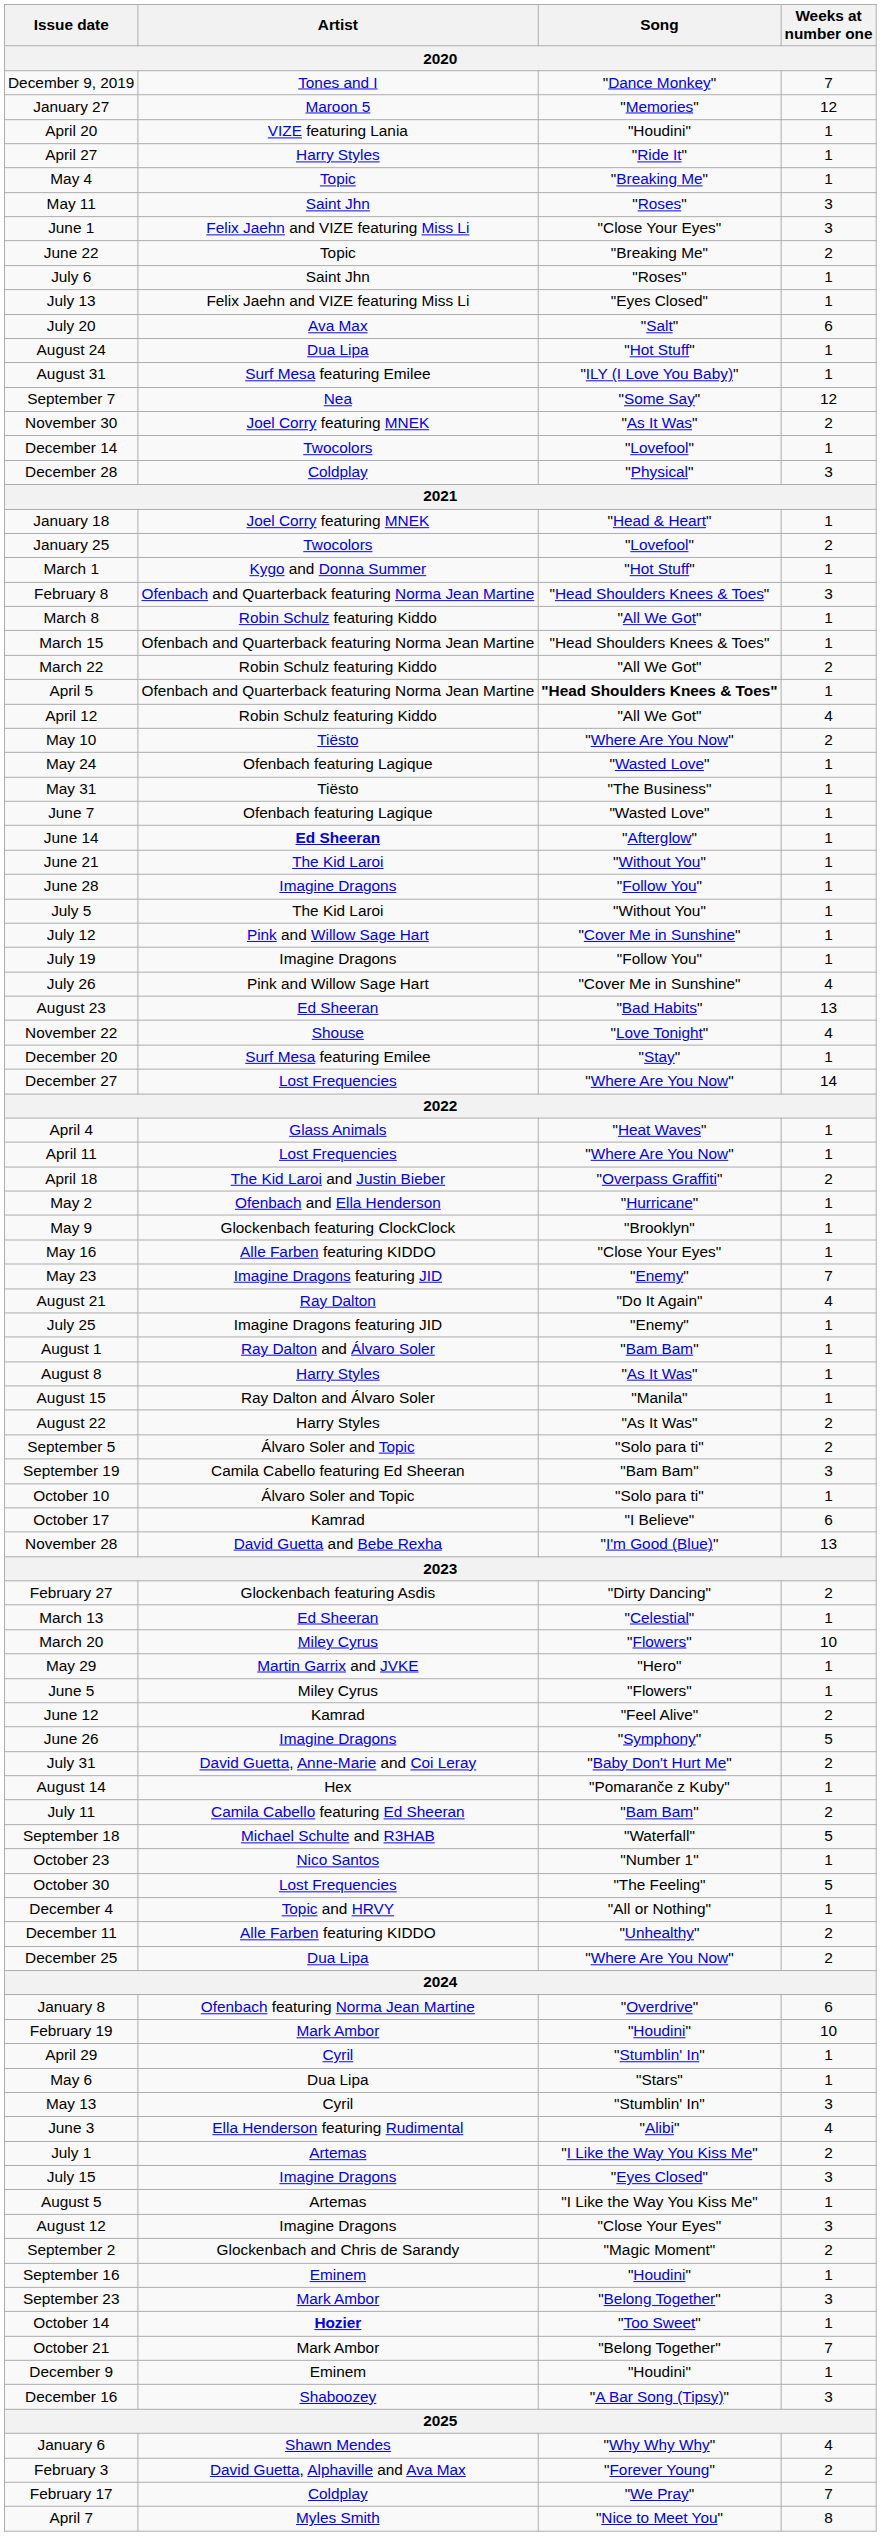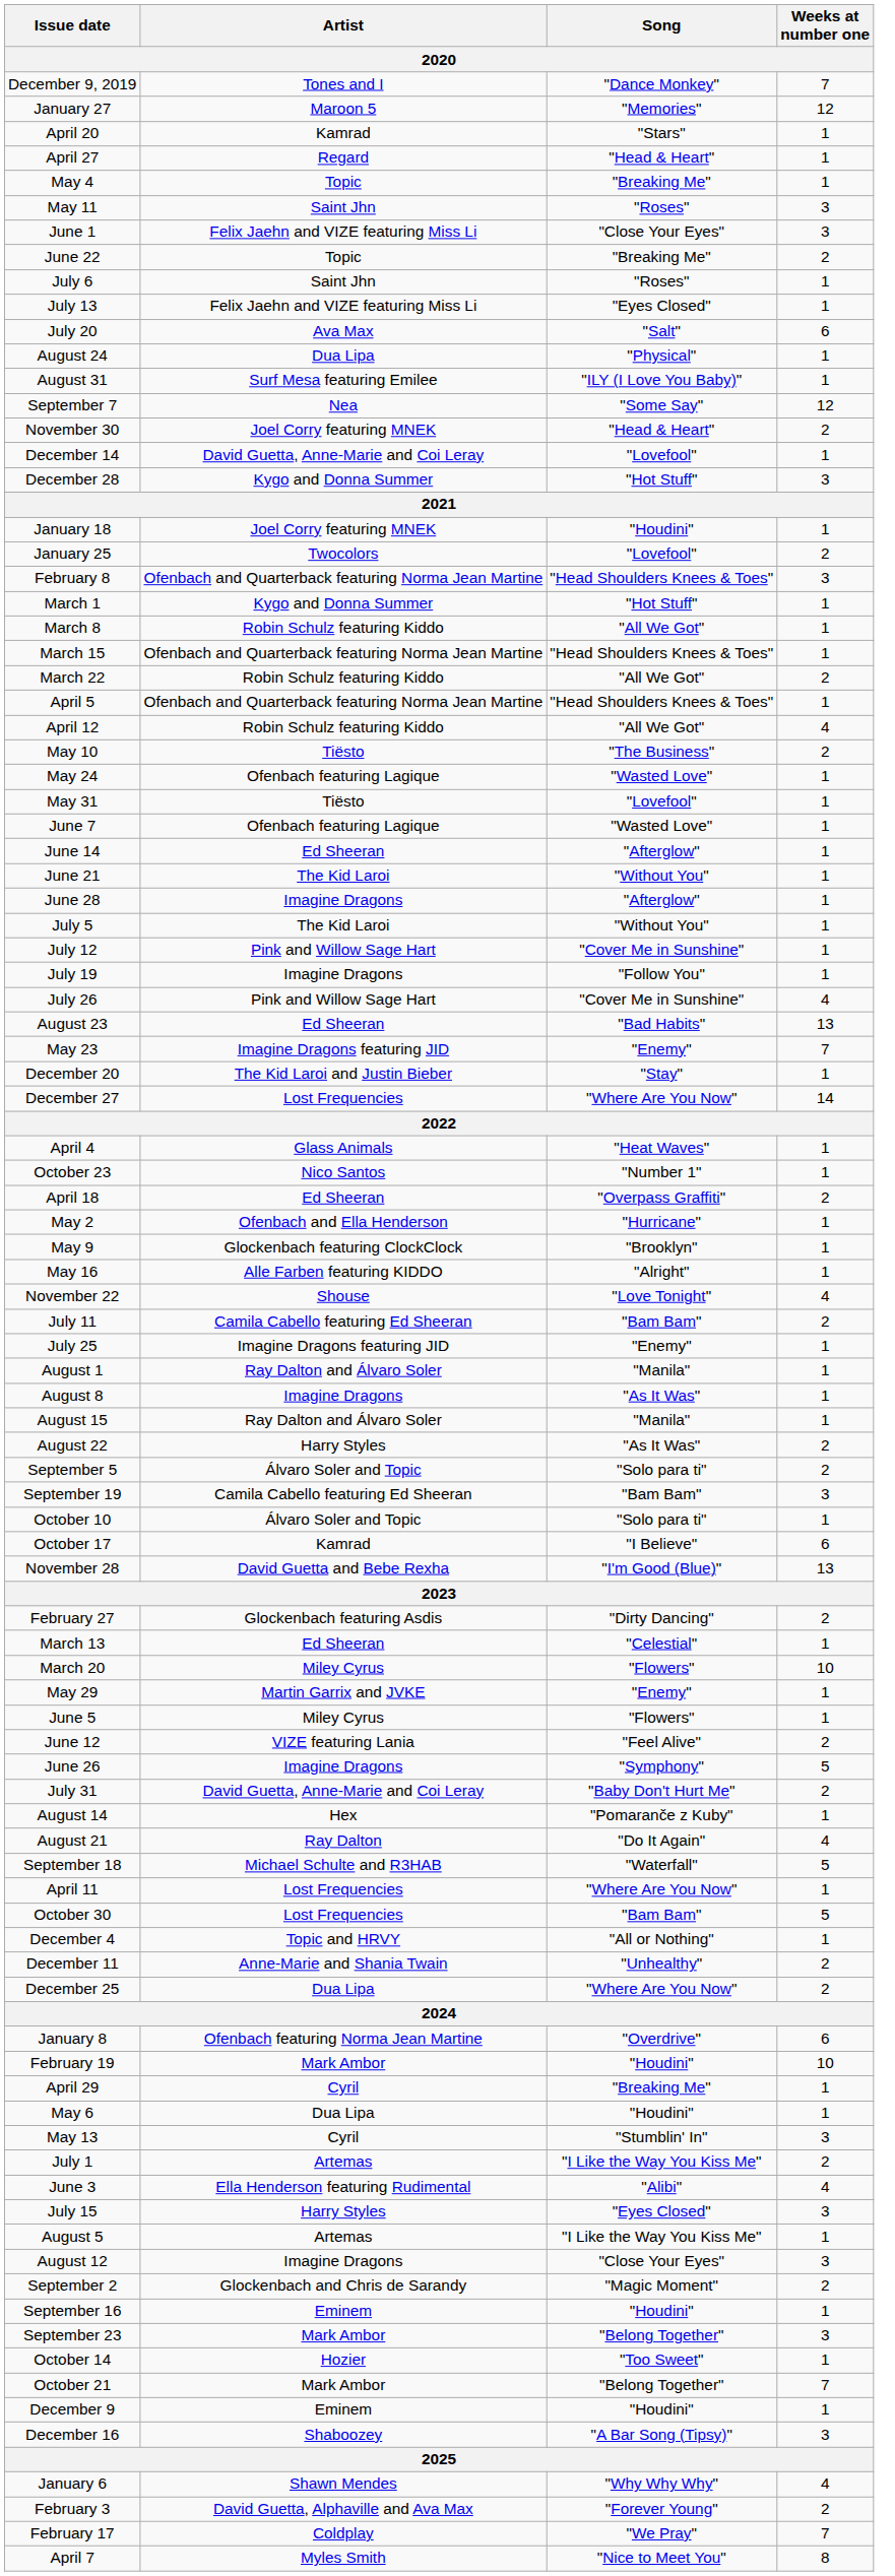April 20 | Artist: VIZE featuring Lania -> Kamrad
April 20 | Song: "Houdini" -> "Stars"
April 27 | Artist: Harry Styles -> Regard
April 27 | Song: "Ride It" -> "Head & Heart"
August 24 | Song: "Hot Stuff" -> "Physical"
November 30 | Song: "As It Was" -> "Head & Heart"
December 14 | Artist: Twocolors -> David Guetta, Anne-Marie and Coi Leray
December 28 | Artist: Coldplay -> Kygo and Donna Summer
December 28 | Song: "Physical" -> "Hot Stuff"
January 18 | Song: "Head & Heart" -> "Houdini"
rows swapped: February 8 <-> March 1
April 5 | Song: bold -> normal
May 10 | Song: "Where Are You Now" -> "The Business"
May 31 | Song: "The Business" -> "Lovefool"
June 14 | Artist: bold -> normal
June 28 | Song: "Follow You" -> "Afterglow"
rows swapped: November 22 <-> May 23
December 20 | Artist: Surf Mesa featuring Emilee -> The Kid Laroi and Justin Bieber
rows swapped: April 11 <-> October 23
April 18 | Artist: The Kid Laroi and Justin Bieber -> Ed Sheeran
May 16 | Song: "Close Your Eyes" -> "Alright"
rows swapped: July 11 <-> August 21
August 1 | Song: "Bam Bam" -> "Manila"
August 8 | Artist: Harry Styles -> Imagine Dragons
May 29 | Song: "Hero" -> "Enemy"
June 12 | Artist: Kamrad -> VIZE featuring Lania
October 30 | Song: "The Feeling" -> "Bam Bam"
December 11 | Artist: Alle Farben featuring KIDDO -> Anne-Marie and Shania Twain
April 29 | Song: "Stumblin' In" -> "Breaking Me"
May 6 | Song: "Stars" -> "Houdini"
rows swapped: June 3 <-> July 1
July 15 | Artist: Imagine Dragons -> Harry Styles
October 14 | Artist: bold -> normal
